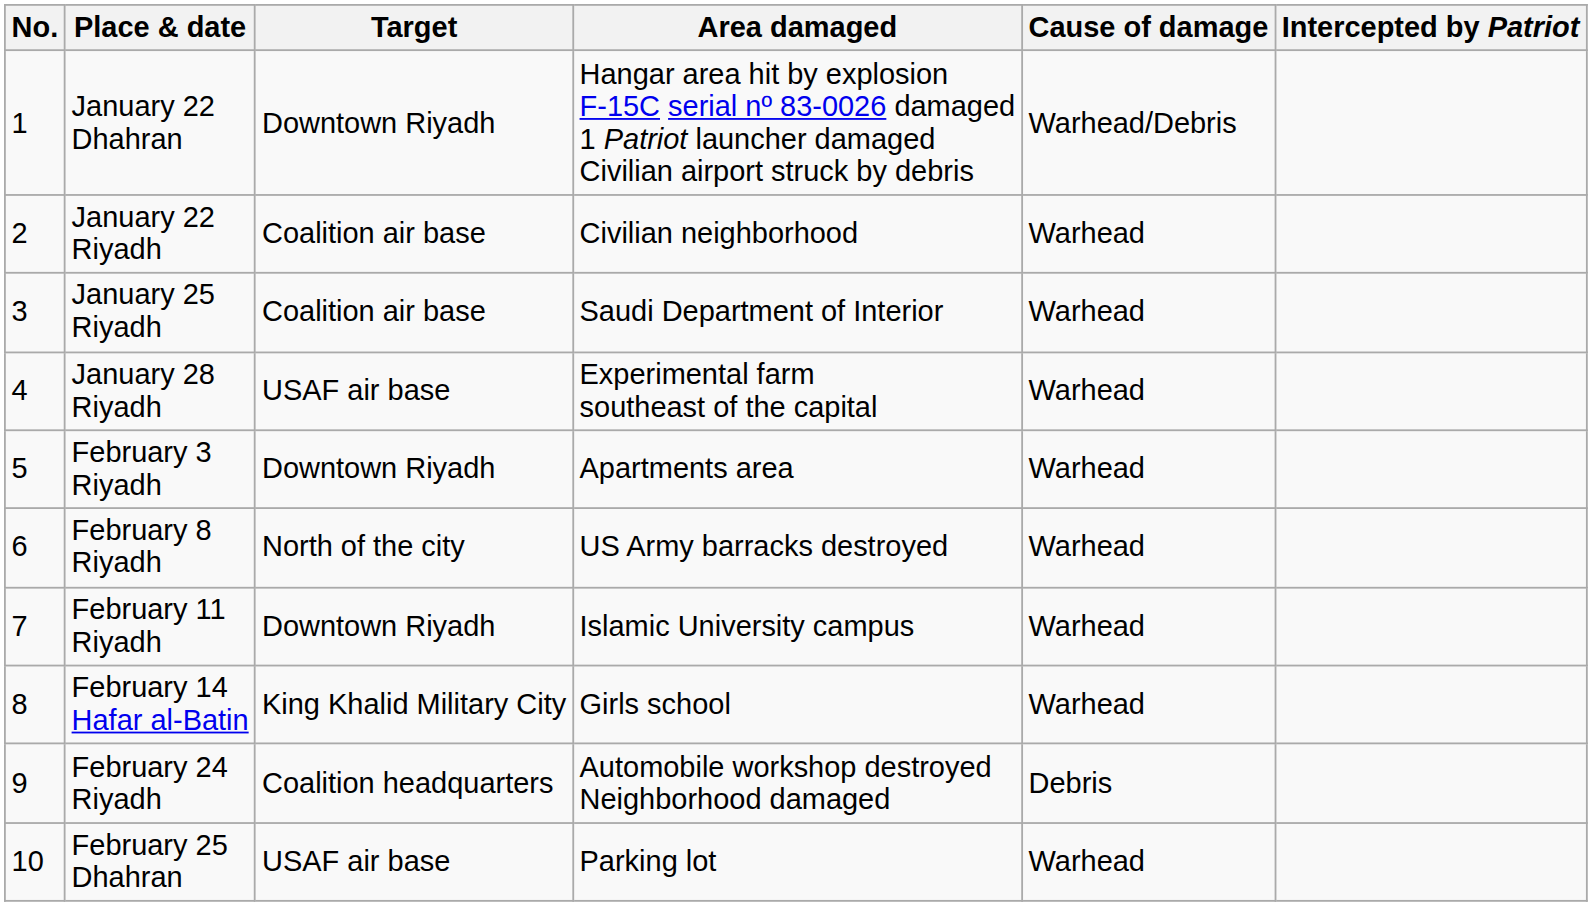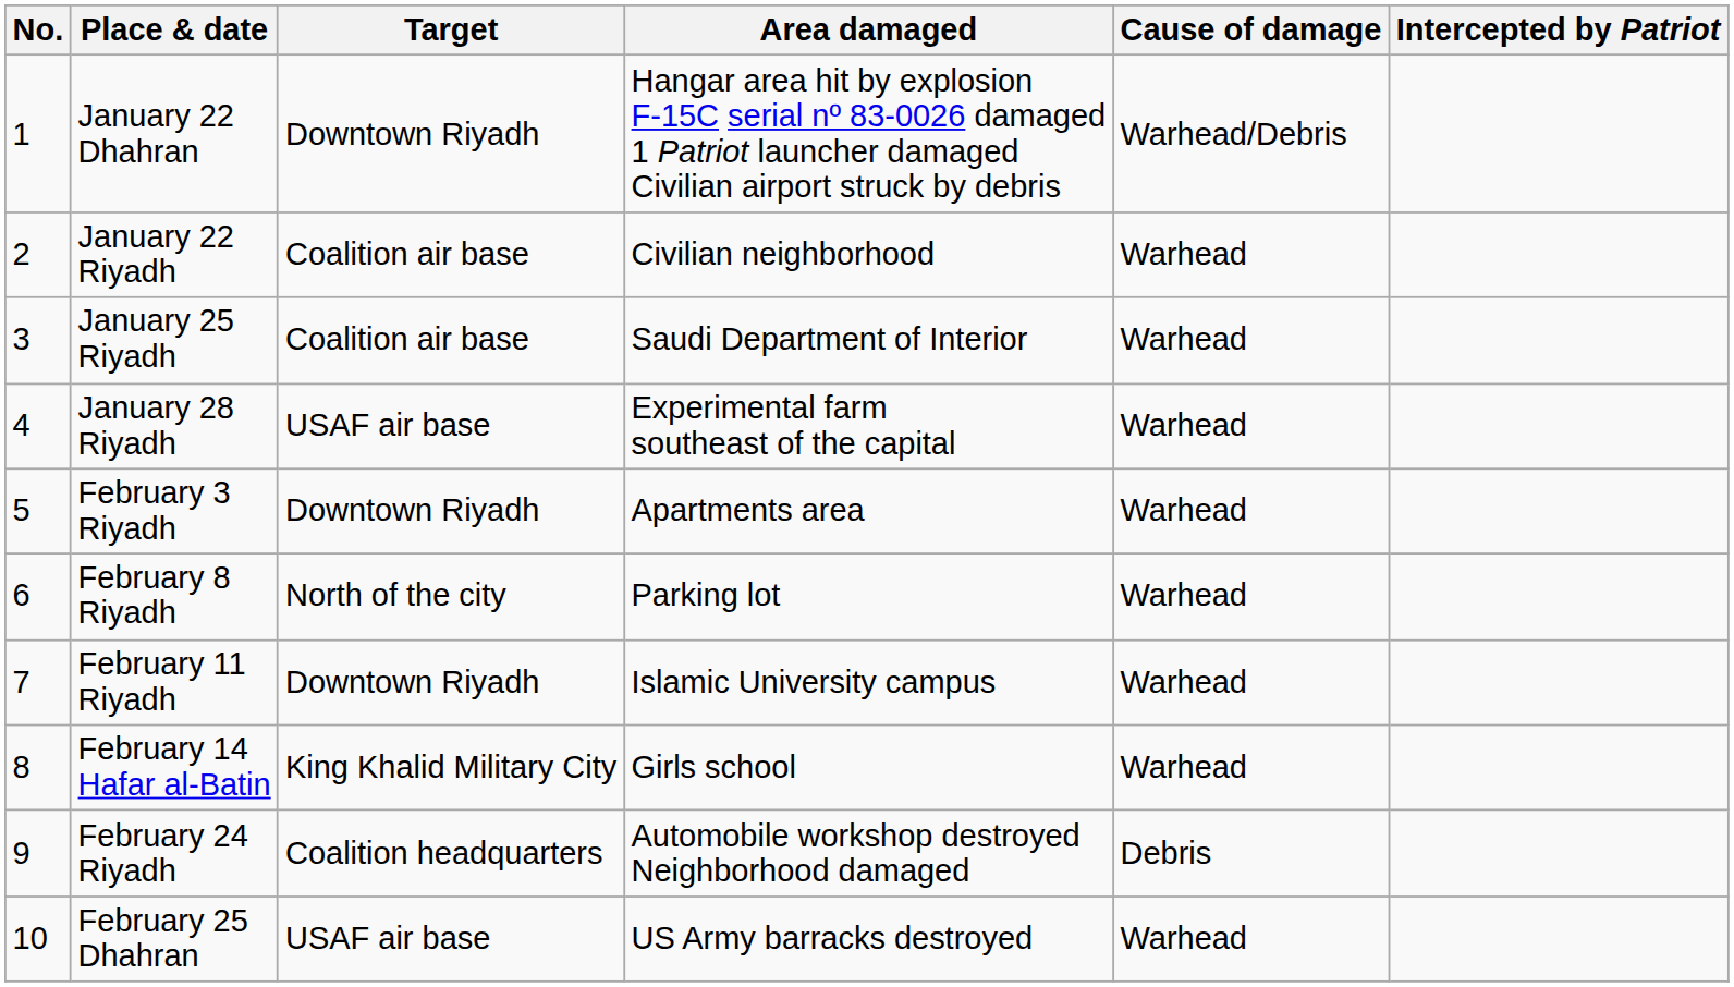February 8 Riyadh | Area damaged: US Army barracks destroyed -> Parking lot
February 25 Dhahran | Area damaged: Parking lot -> US Army barracks destroyed
